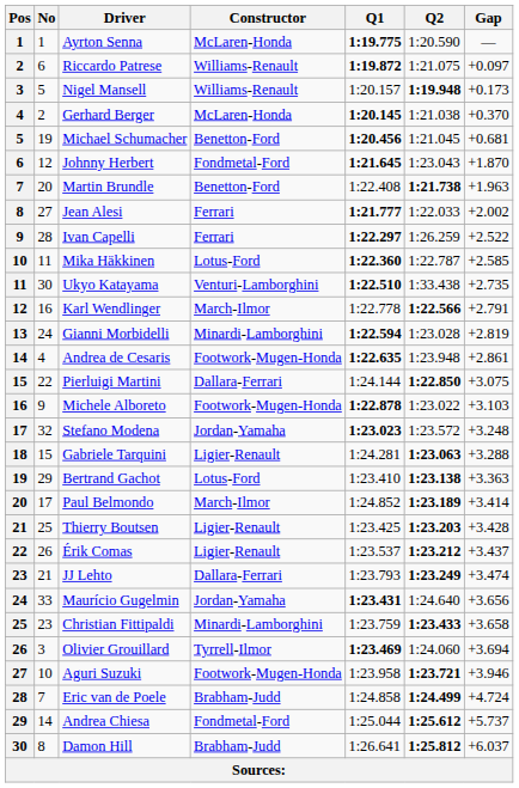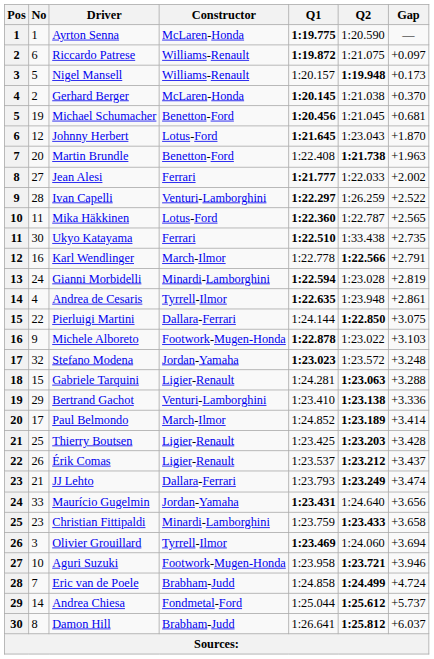Johnny Herbert | Constructor: Fondmetal-Ford -> Lotus-Ford
Ivan Capelli | Constructor: Ferrari -> Venturi-Lamborghini
Mika Häkkinen | Gap: +2.585 -> +2.565
Ukyo Katayama | Constructor: Venturi-Lamborghini -> Ferrari
Andrea de Cesaris | Constructor: Footwork-Mugen-Honda -> Tyrrell-Ilmor
Bertrand Gachot | Constructor: Lotus-Ford -> Venturi-Lamborghini
Bertrand Gachot | Gap: +3.363 -> +3.336
